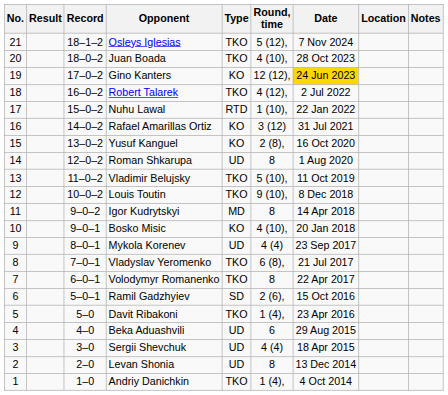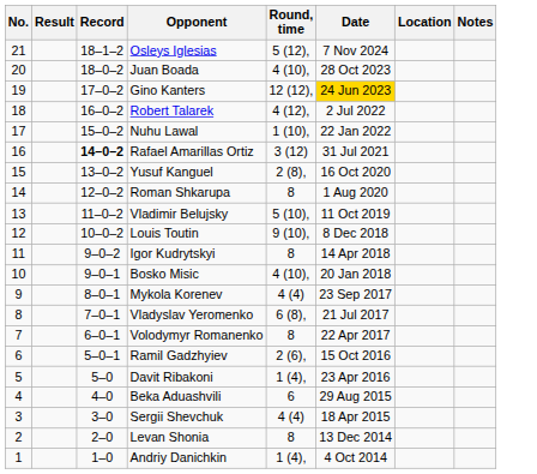- column: Type | TKO | TKO | KO | TKO | RTD | KO | KO | UD | TKO | TKO | MD | KO | UD | TKO | TKO | SD | TKO | UD | UD | UD | TKO
Rafael Amarillas Ortiz | Record: normal -> bold
